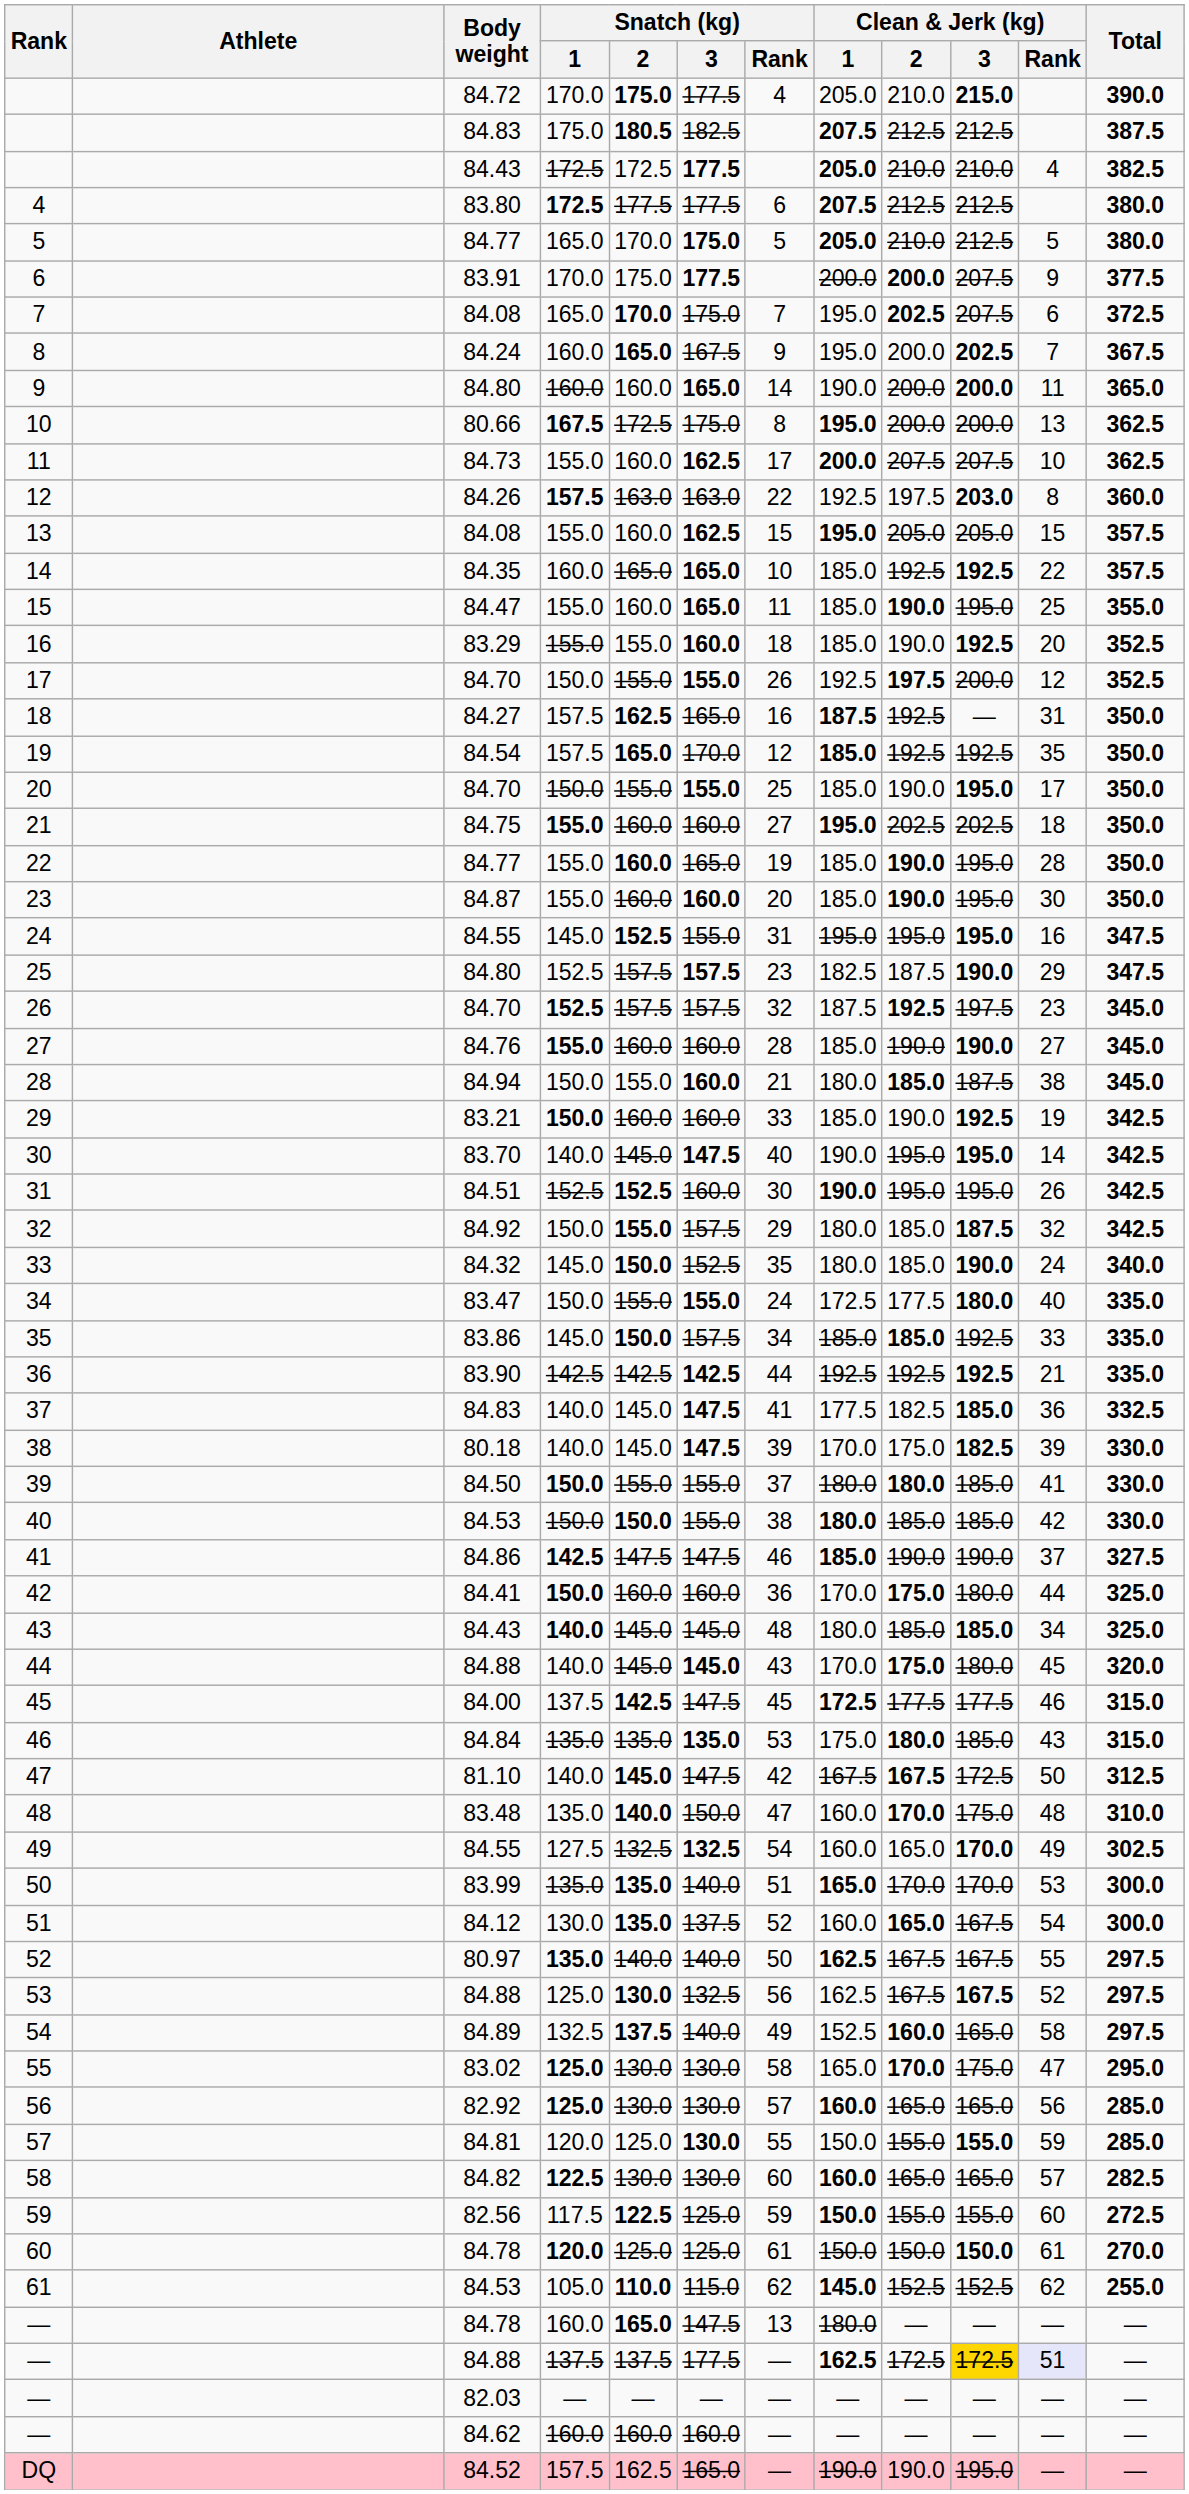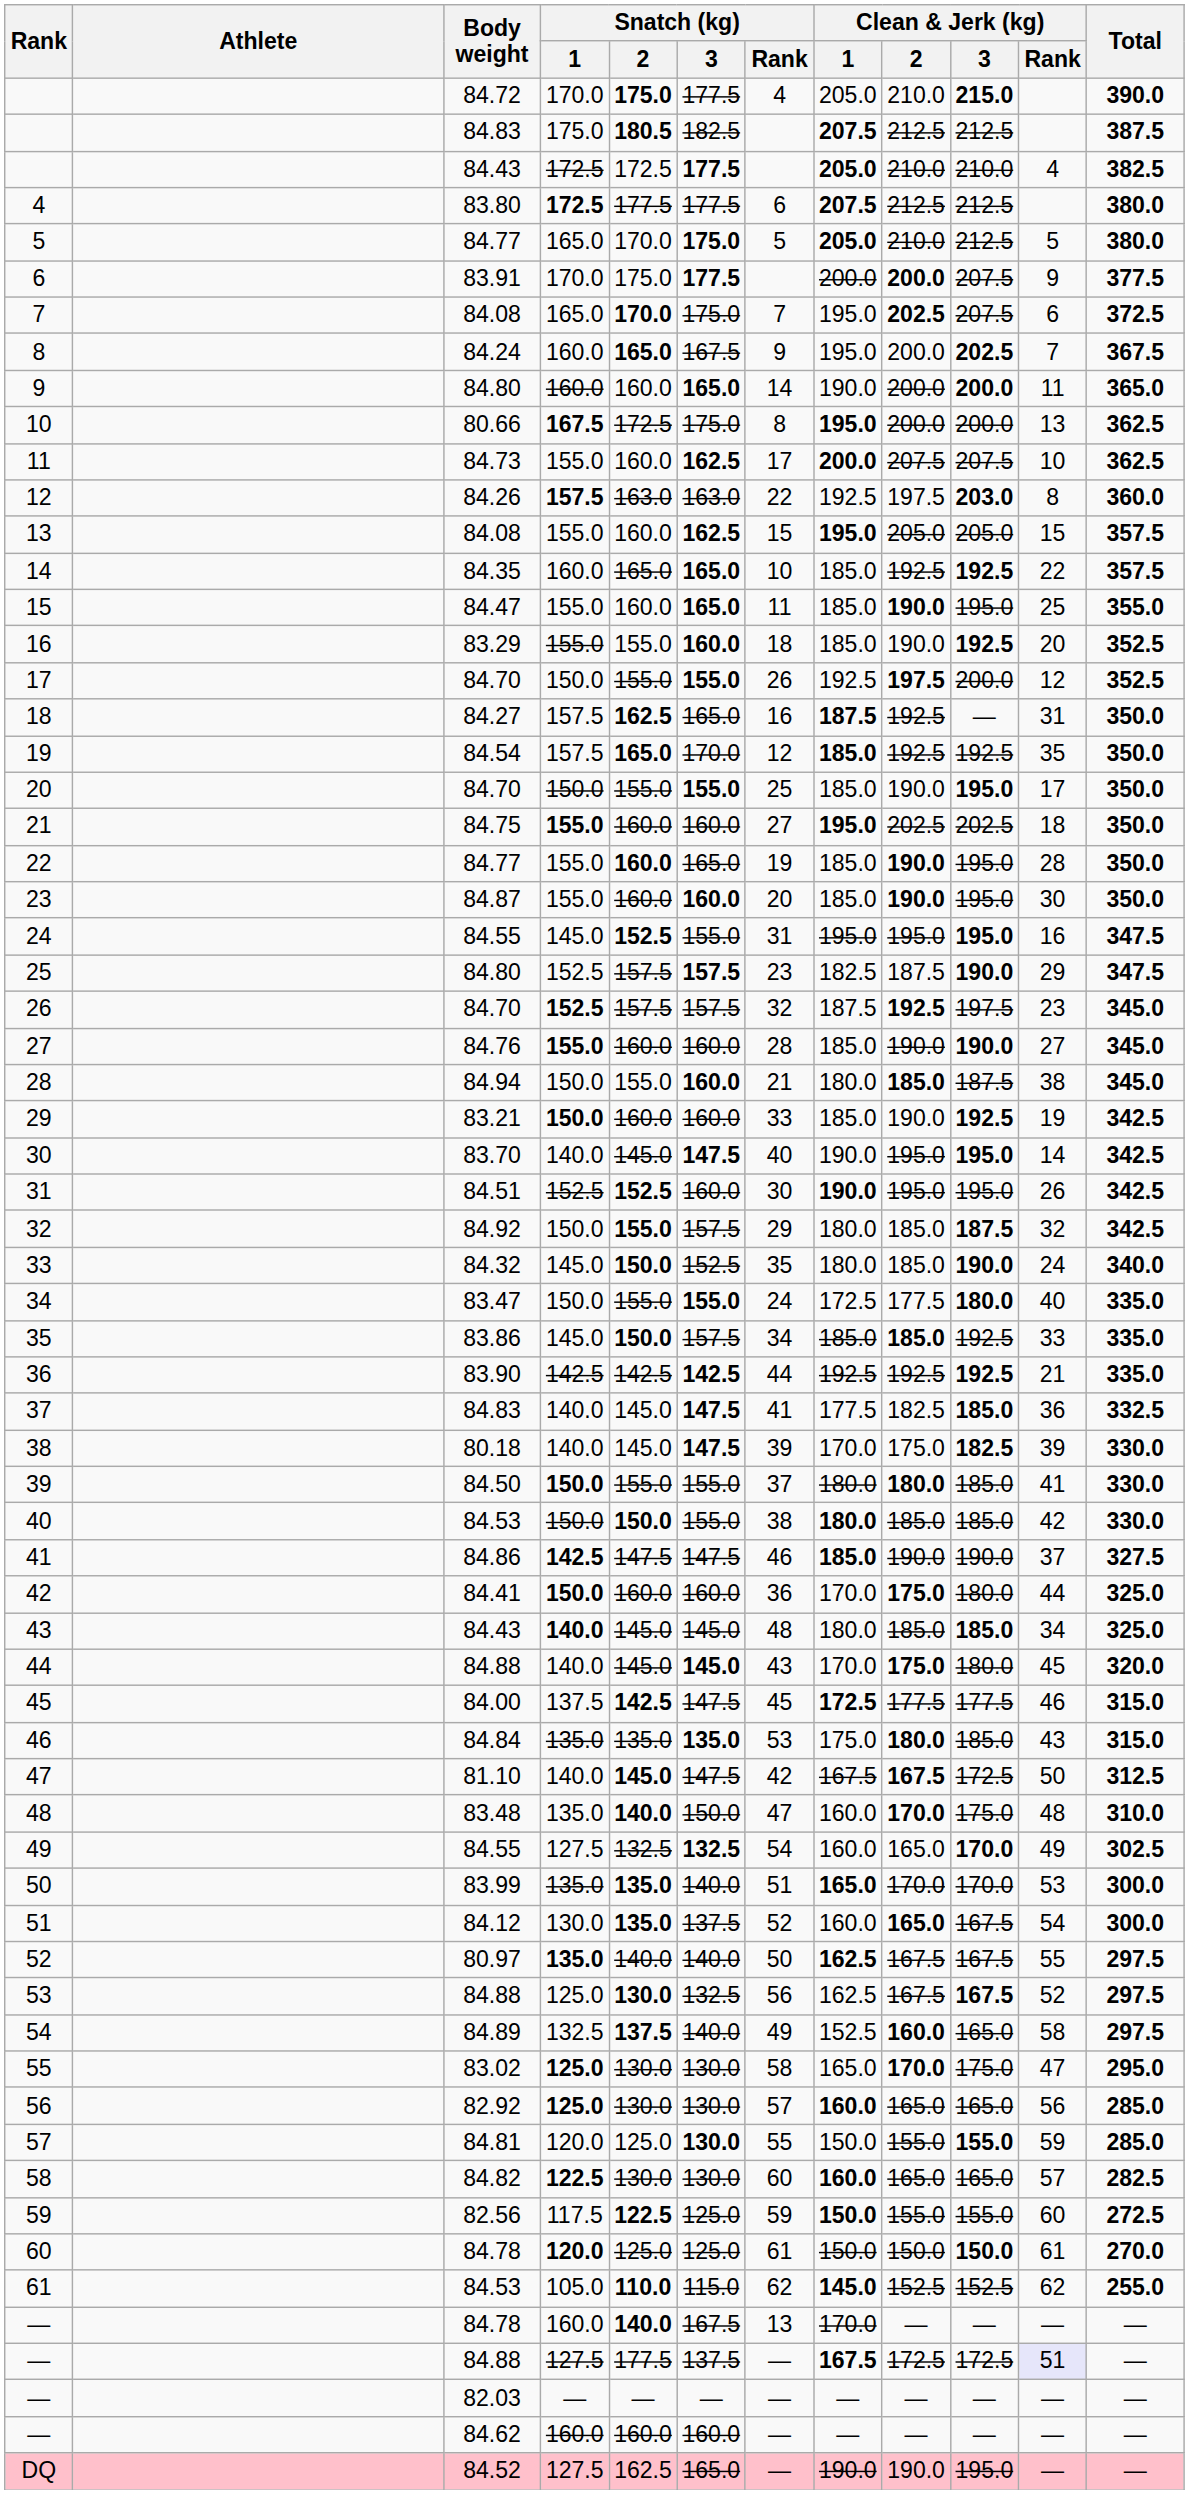— / 84.78 | Snatch (kg) / 2: 165.0 -> 140.0
— / 84.78 | Snatch (kg) / 3: 147.5 -> 167.5
— / 84.78 | Clean & Jerk (kg) / 1: 180.0 -> 170.0
— / 84.88 | Snatch (kg) / 1: 137.5 -> 127.5
— / 84.88 | Snatch (kg) / 2: 137.5 -> 177.5
— / 84.88 | Snatch (kg) / 3: 177.5 -> 137.5
— / 84.88 | Clean & Jerk (kg) / 1: 162.5 -> 167.5
— / 84.88 | Clean & Jerk (kg) / 3: gold background -> no background
DQ | Snatch (kg) / 1: 157.5 -> 127.5
